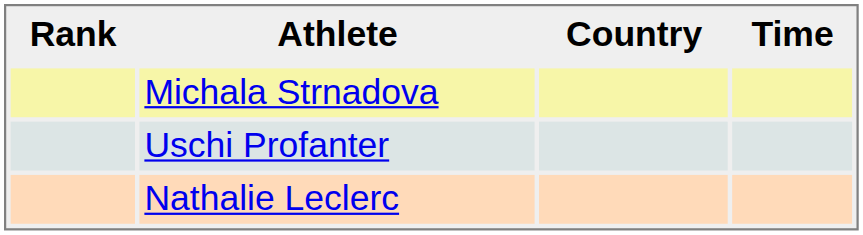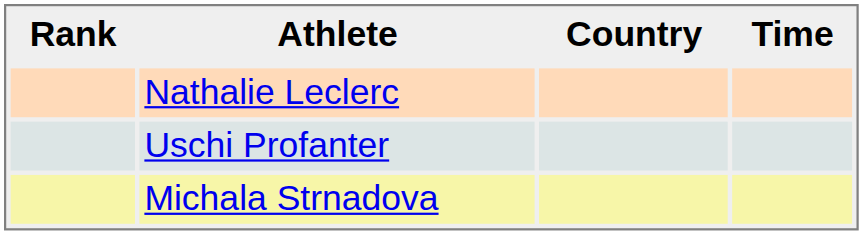rows swapped: Michala Strnadova <-> Nathalie Leclerc
